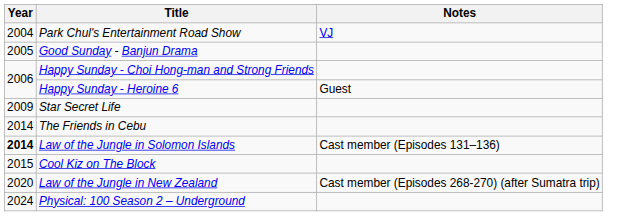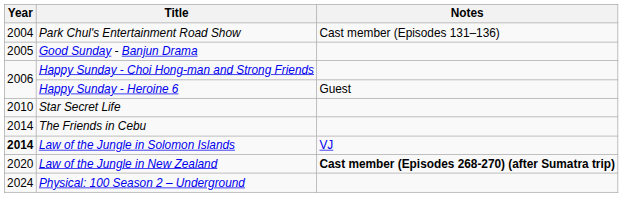Park Chul's Entertainment Road Show | Notes: VJ -> Cast member (Episodes 131–136)
Star Secret Life | Year: 2009 -> 2010
Law of the Jungle in Solomon Islands | Notes: Cast member (Episodes 131–136) -> VJ
- row: 2015 | Cool Kiz on The Block
Law of the Jungle in New Zealand | Notes: normal -> bold
